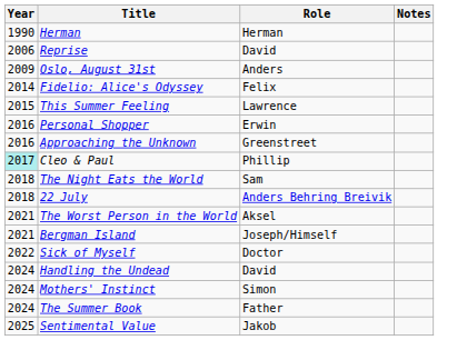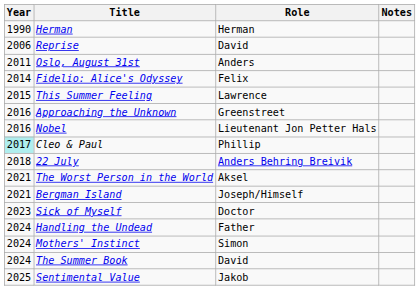Oslo, August 31st | Year: 2009 -> 2011
- row: 2016 | Personal Shopper | Erwin
+ row: 2016 | Nobel | Lieutenant Jon Petter Hals
- row: 2018 | The Night Eats the World | Sam
Sick of Myself | Year: 2022 -> 2023
Handling the Undead | Role: David -> Father
The Summer Book | Role: Father -> David
